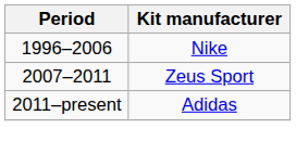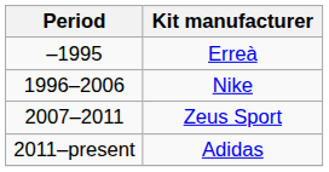+ row: –1995 | Erreà
